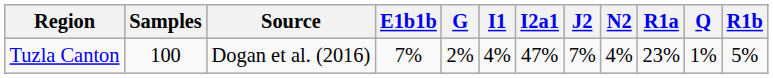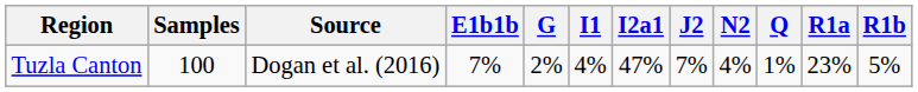columns swapped: Q <-> R1a
